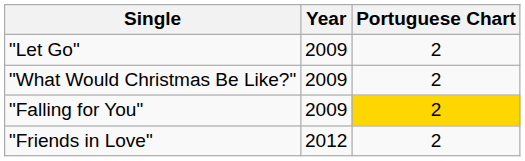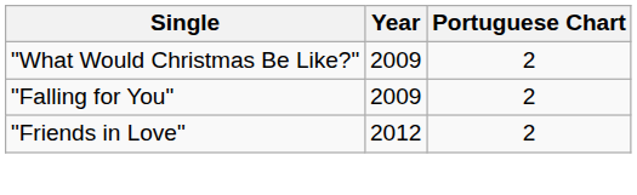- row: "Let Go" | 2009 | 2
"Falling for You" | Portuguese Chart: gold background -> no background
